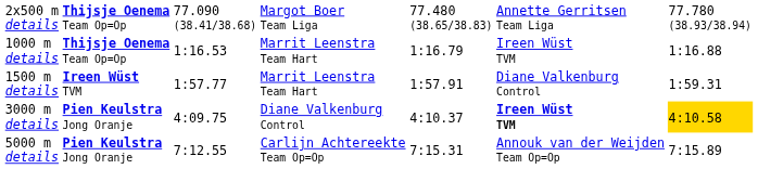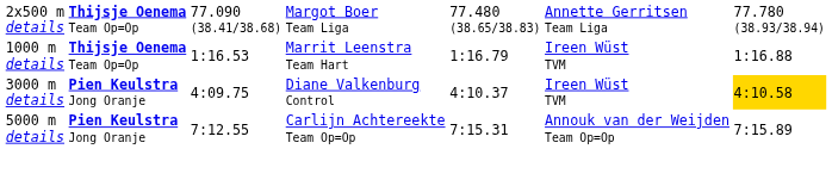- row: 1500 m details | Ireen Wüst TVM | 1:57.77 | Marrit Leenstra Team Hart | 1:57.91 | Diane Valkenburg Control | 1:59.31
3000 m details | column 6: bold -> normal
